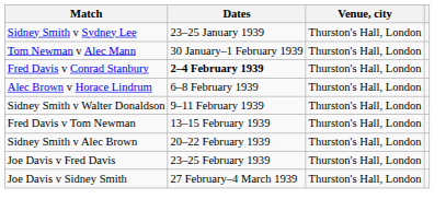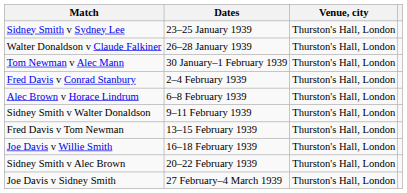+ row: Walter Donaldson v Claude Falkiner | 26–28 January 1939 | Thurston's Hall, London
Fred Davis v Conrad Stanbury | Dates: bold -> normal
+ row: Joe Davis v Willie Smith | 16–18 February 1939 | Thurston's Hall, London
- row: Joe Davis v Fred Davis | 23–25 February 1939 | Thurston's Hall, London
